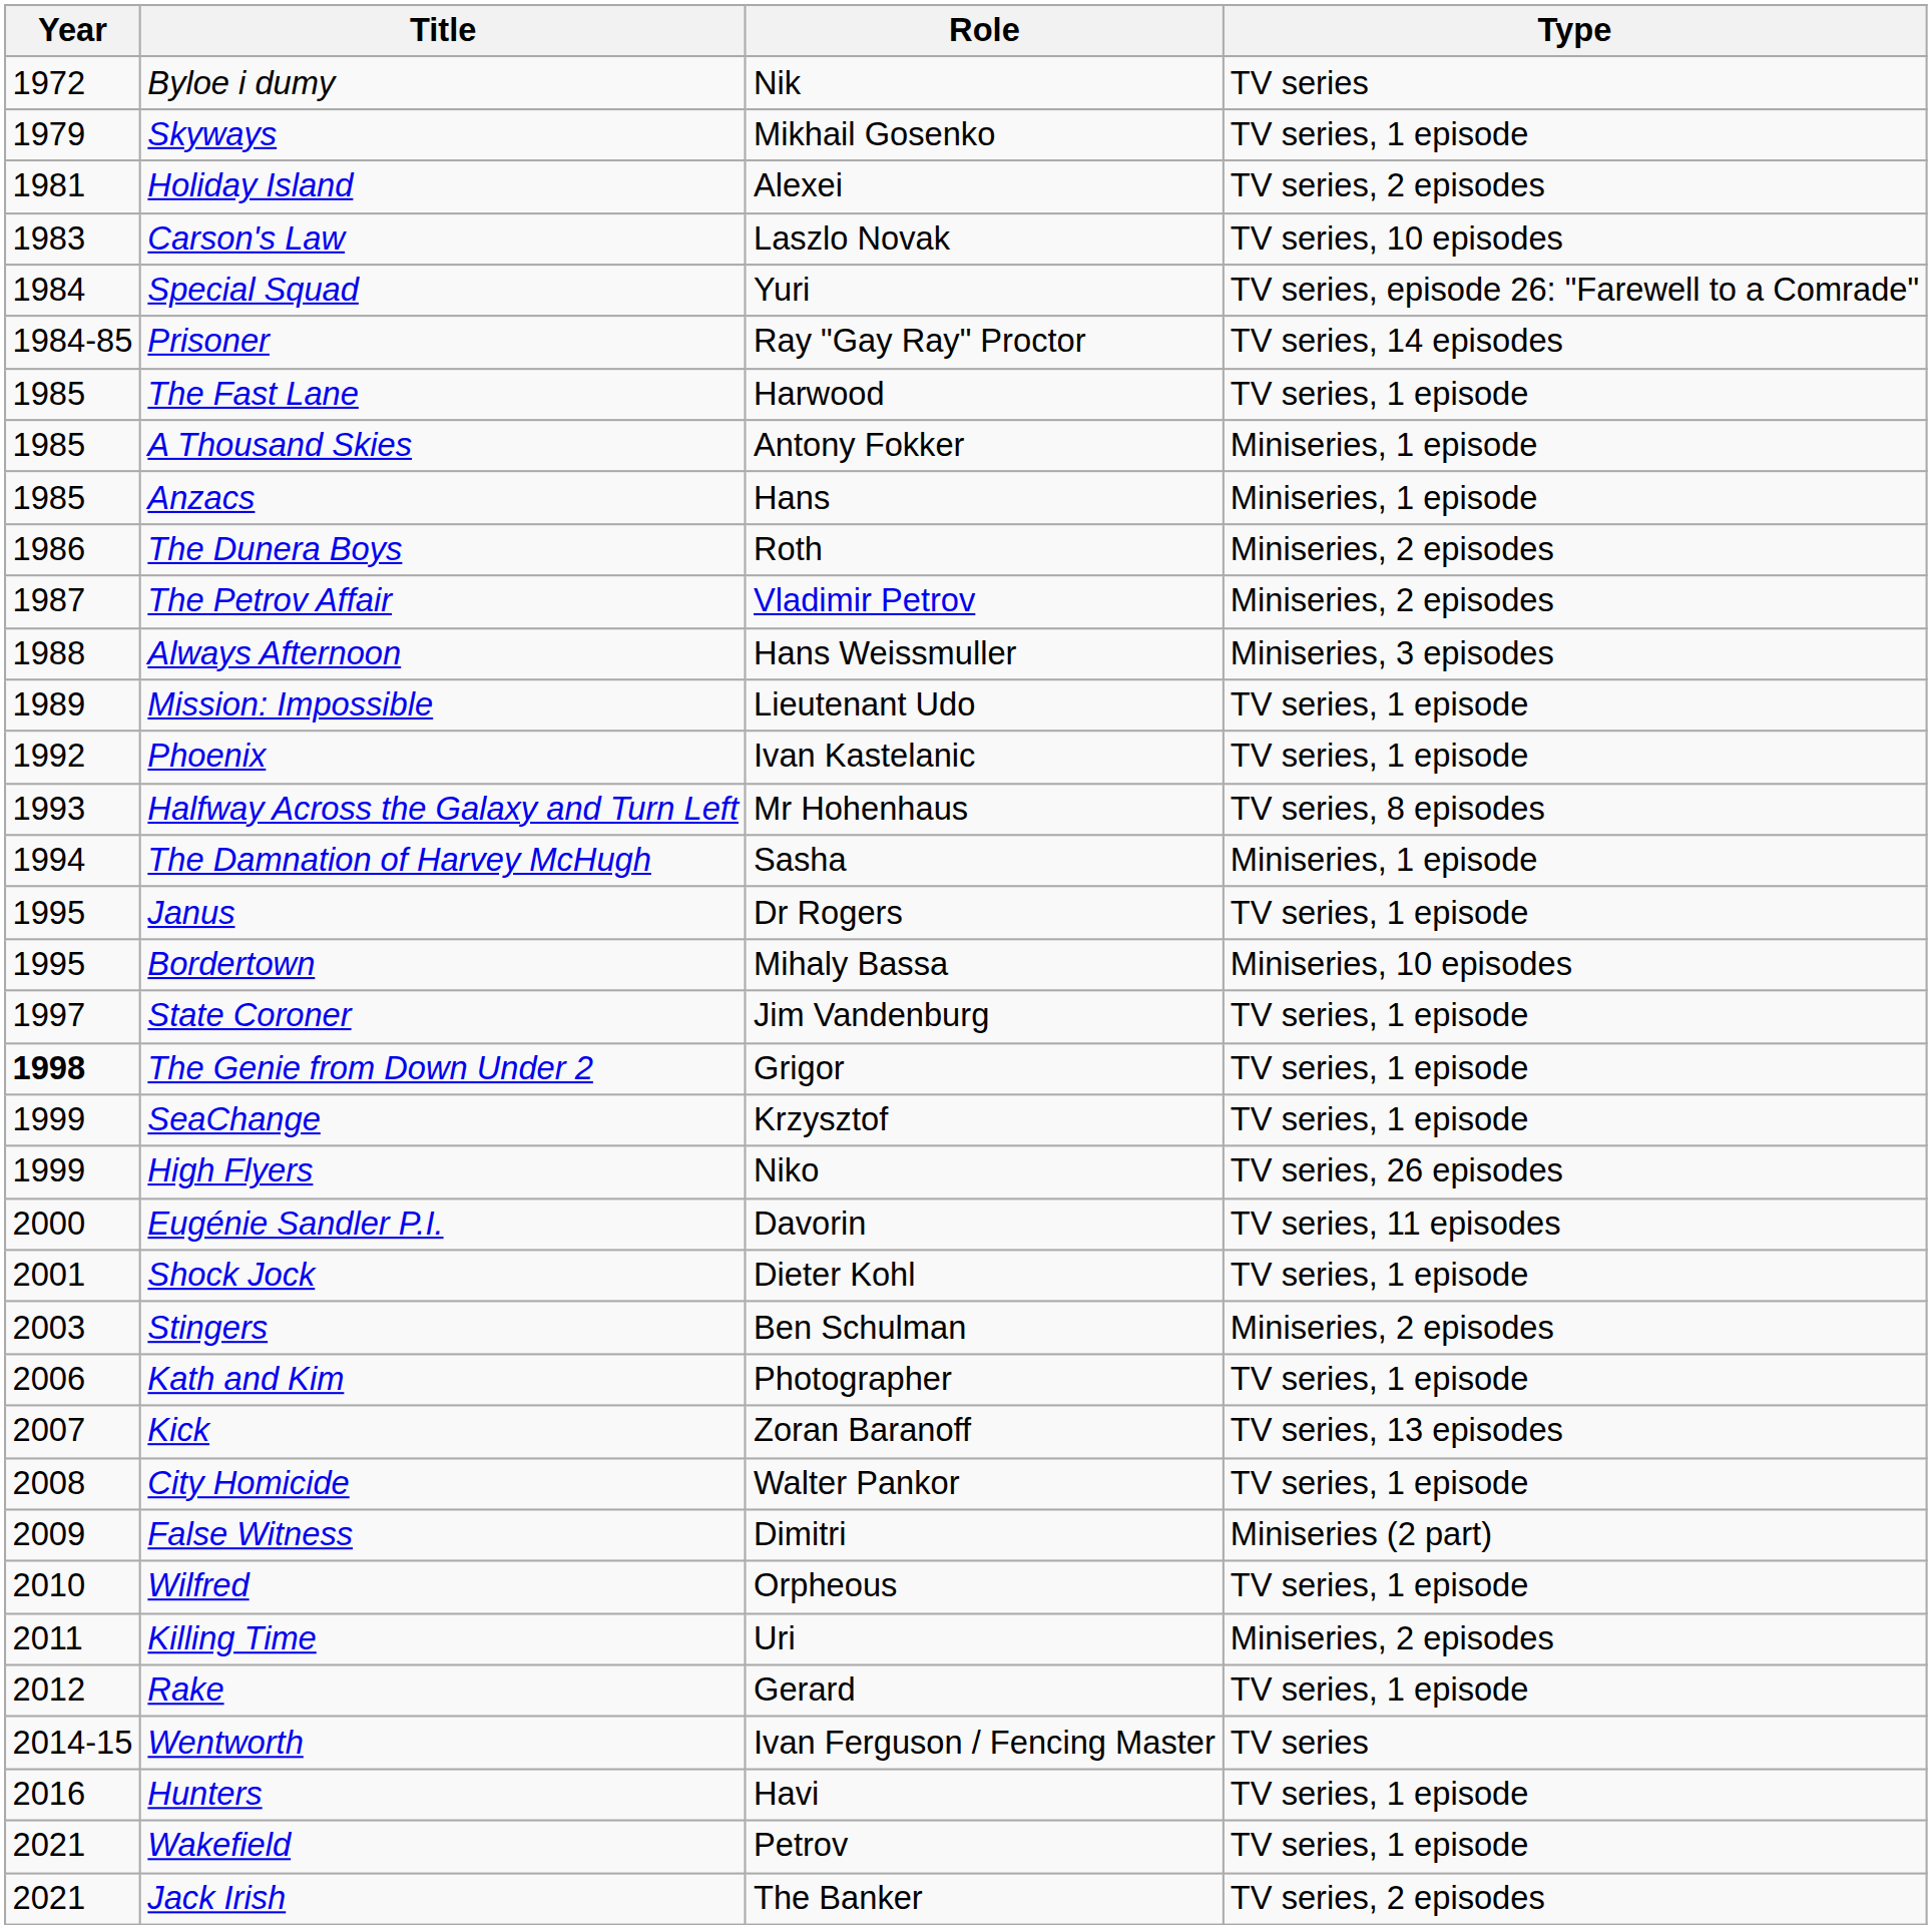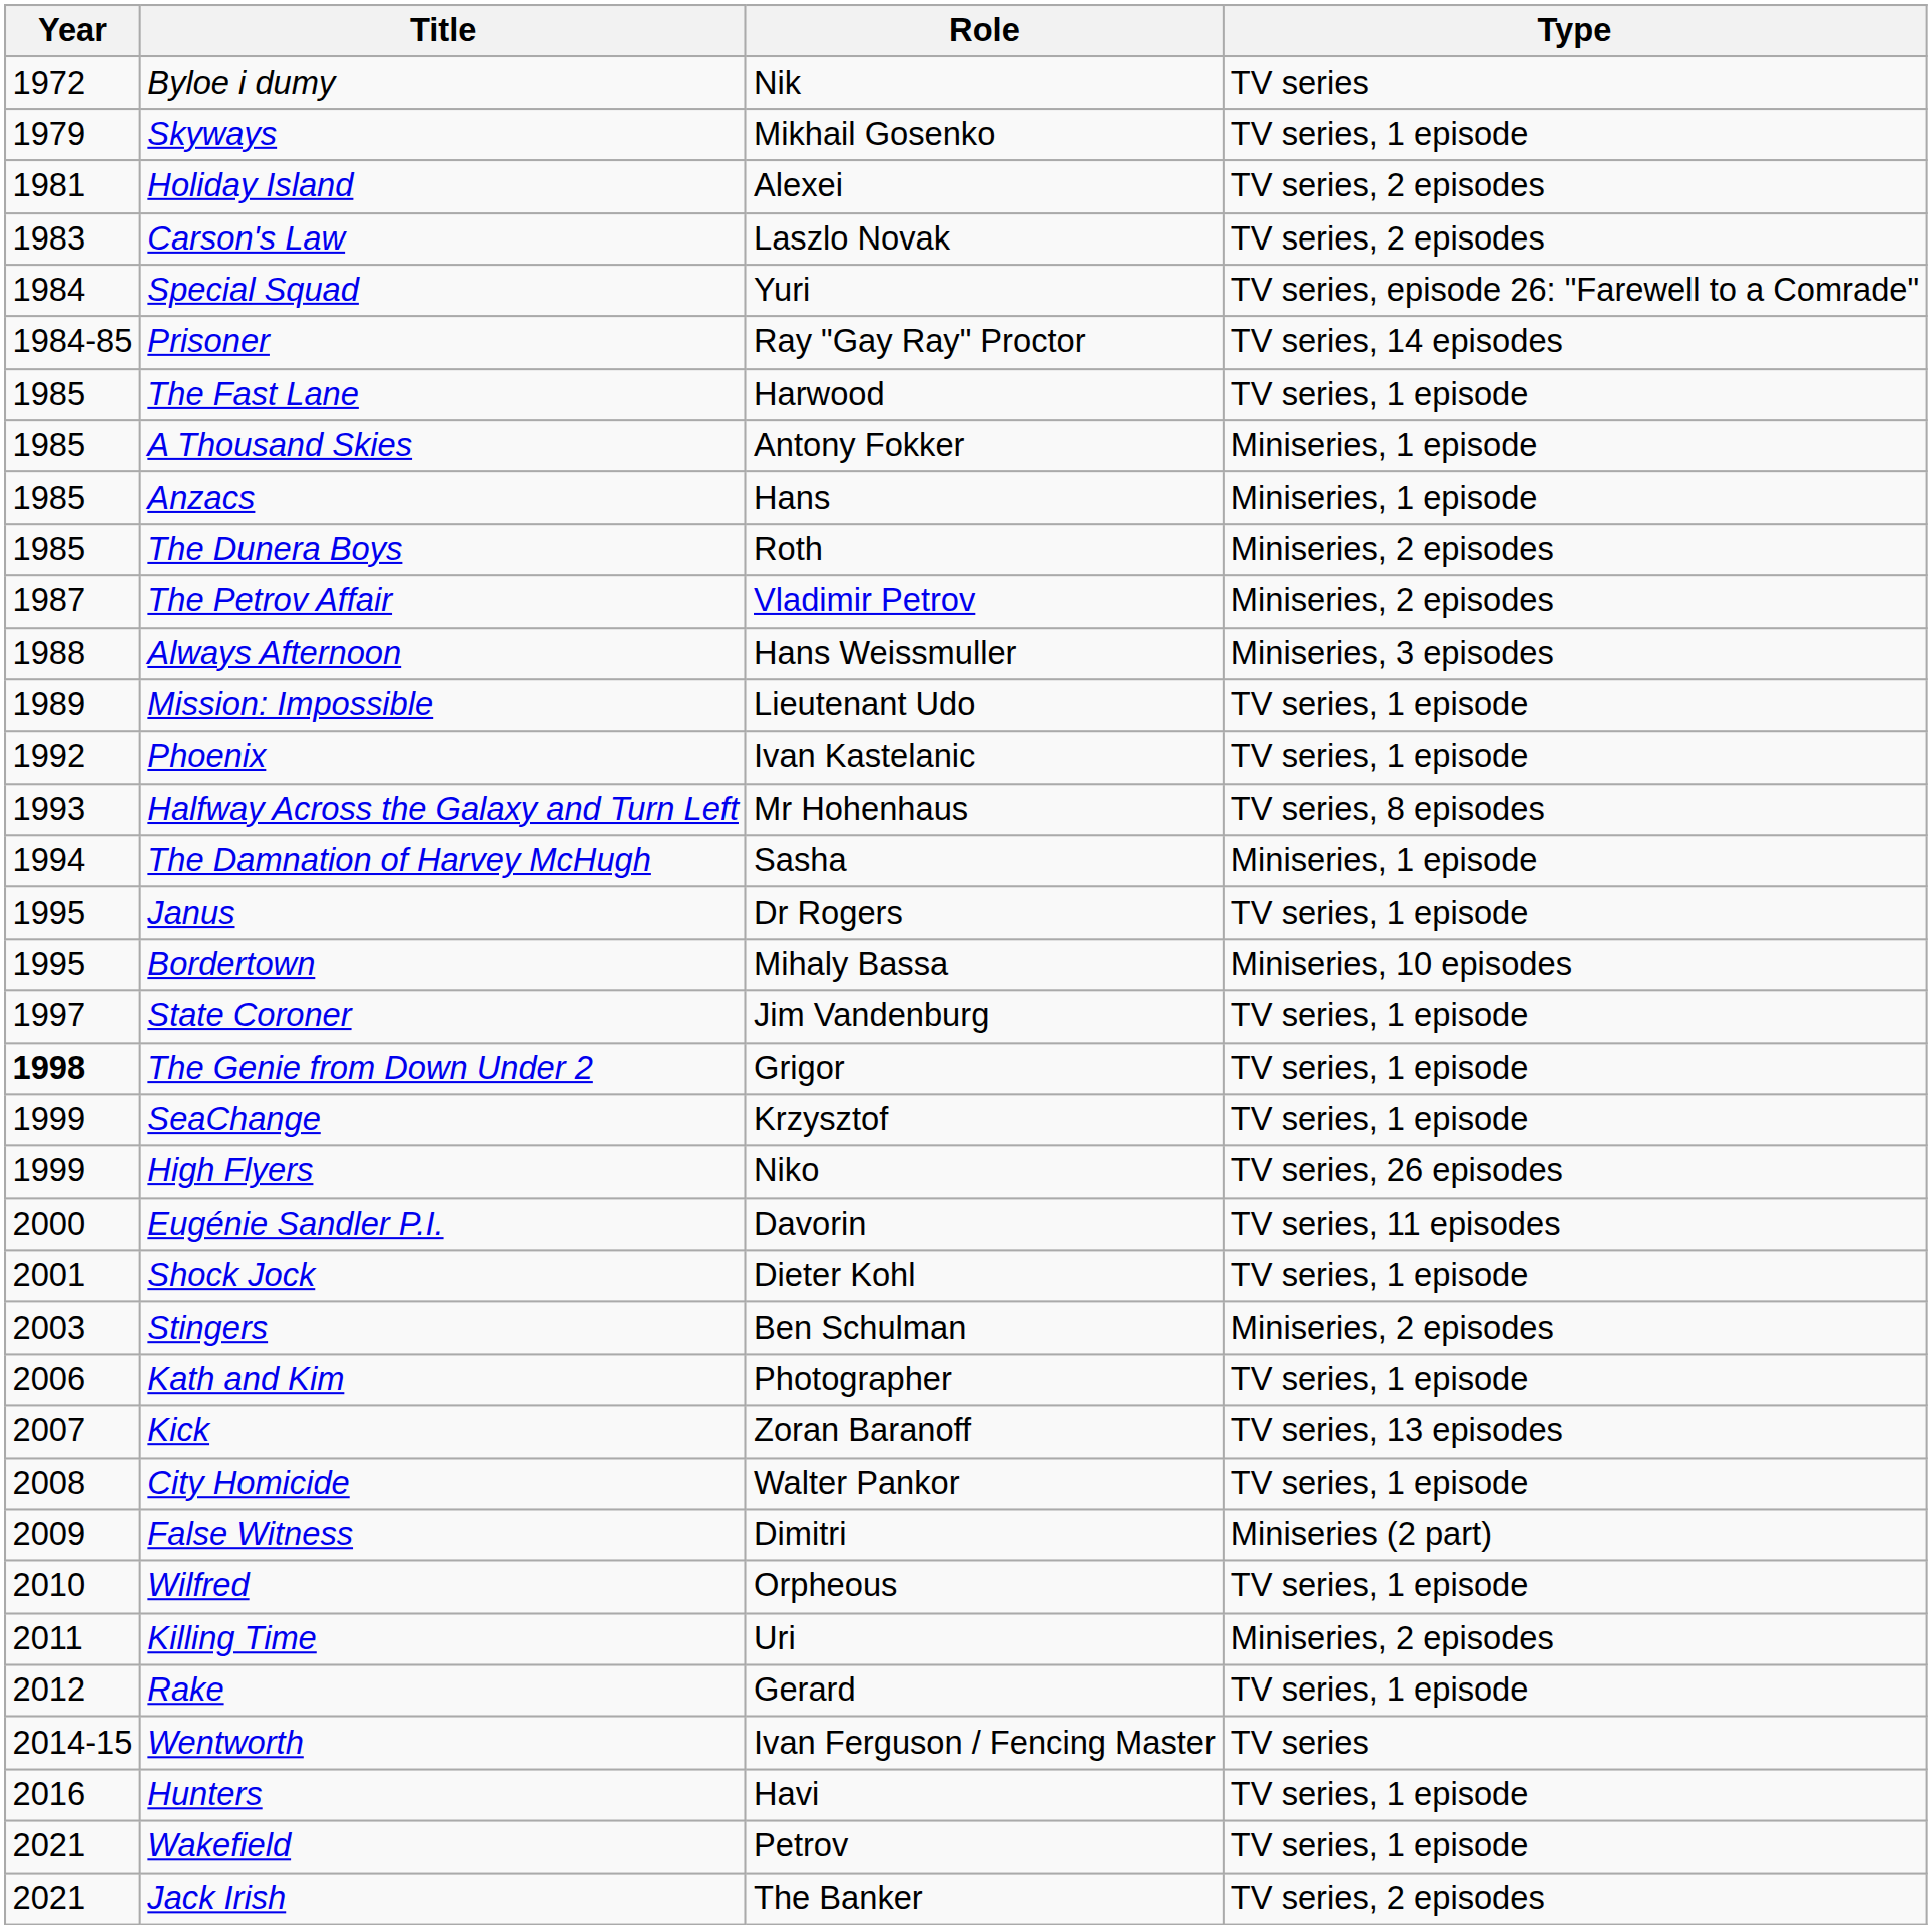Carson's Law | Type: TV series, 10 episodes -> TV series, 2 episodes
The Dunera Boys | Year: 1986 -> 1985
